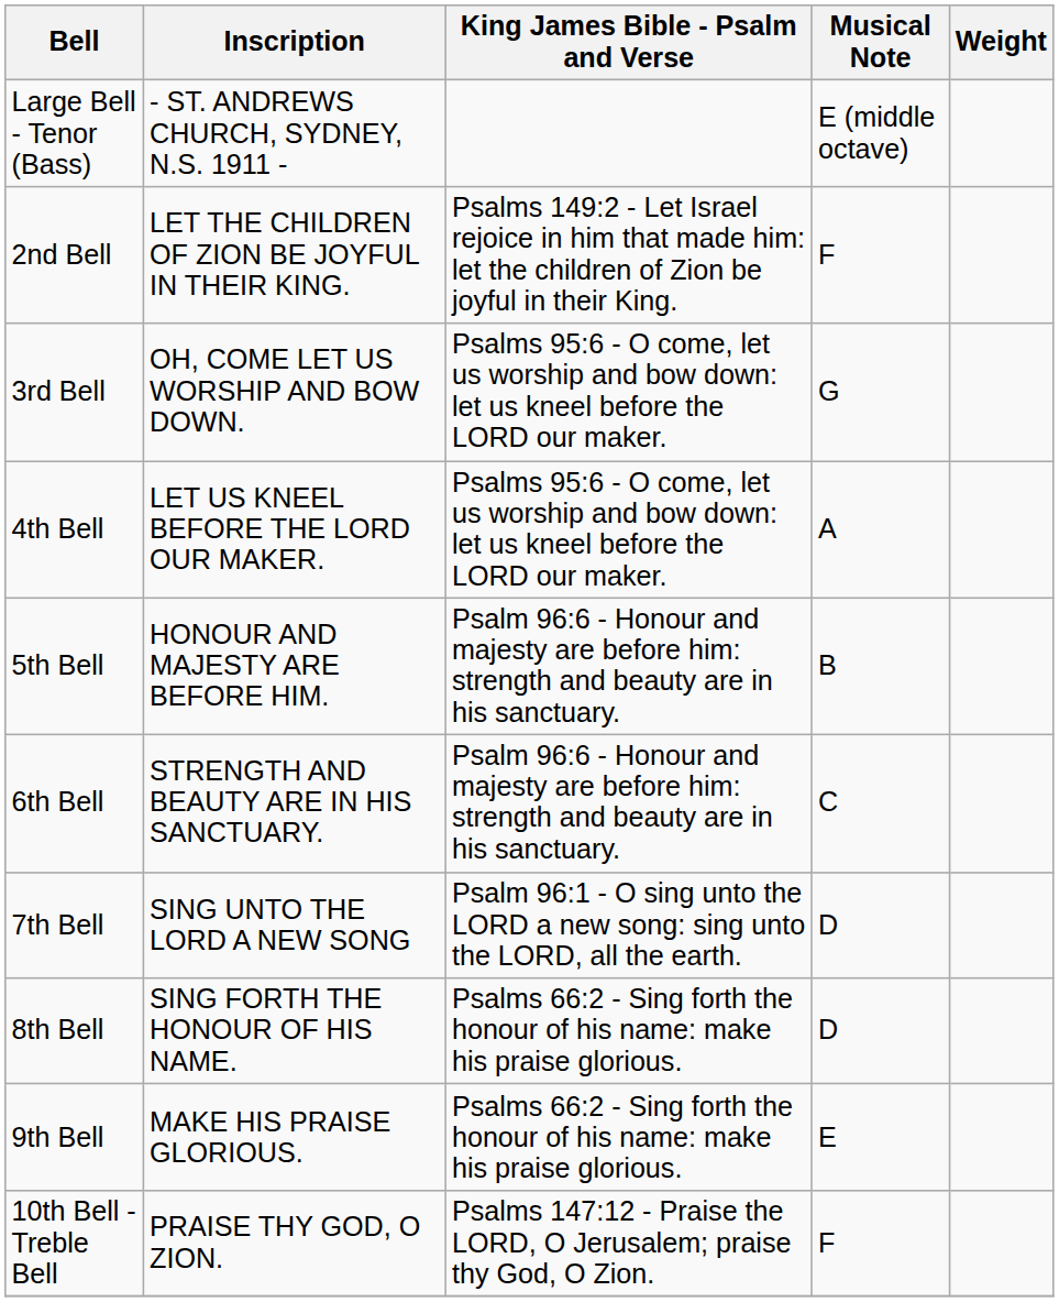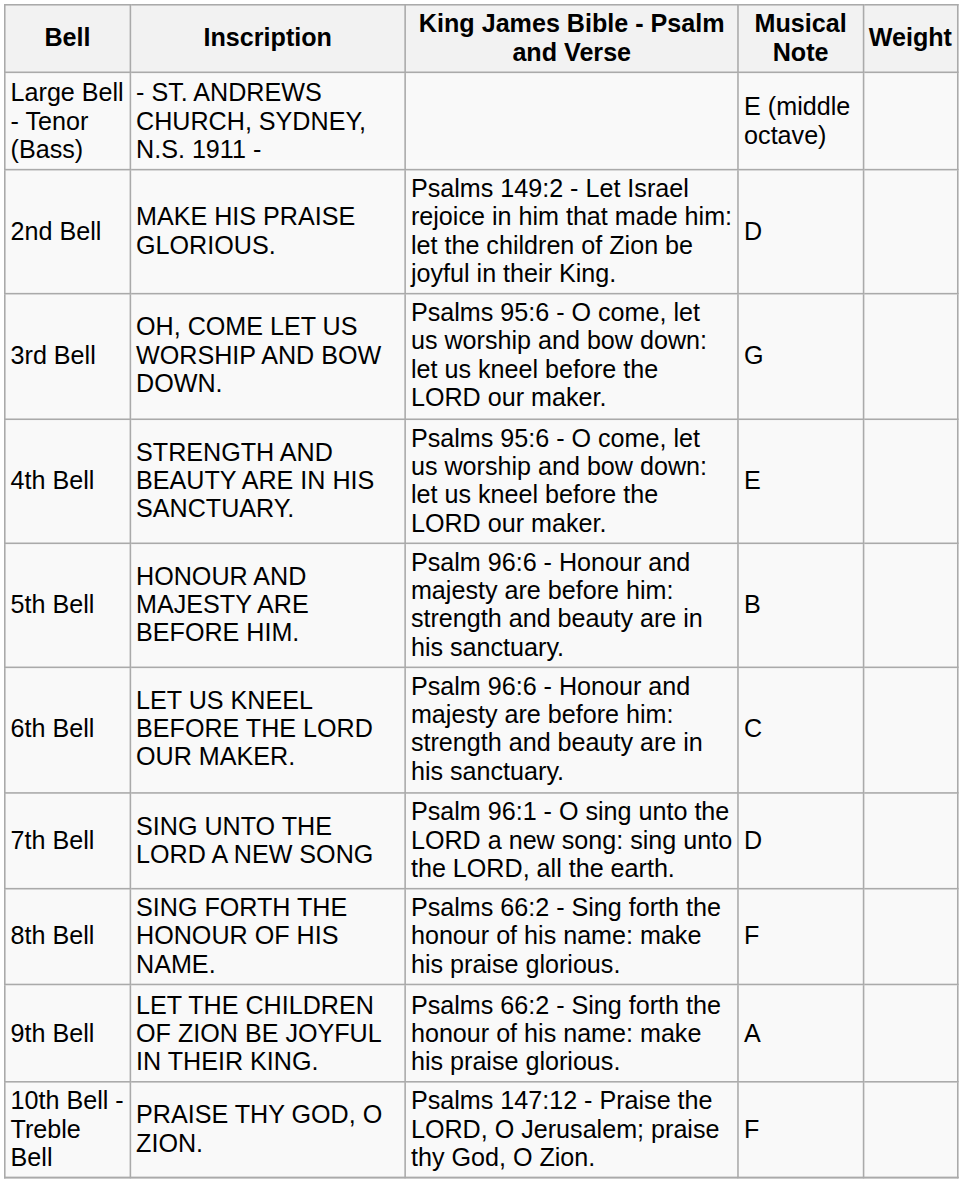2nd Bell | Inscription: LET THE CHILDREN OF ZION BE JOYFUL IN THEIR KING. -> MAKE HIS PRAISE GLORIOUS.
2nd Bell | Musical Note: F -> D
4th Bell | Inscription: LET US KNEEL BEFORE THE LORD OUR MAKER. -> STRENGTH AND BEAUTY ARE IN HIS SANCTUARY.
4th Bell | Musical Note: A -> E
6th Bell | Inscription: STRENGTH AND BEAUTY ARE IN HIS SANCTUARY. -> LET US KNEEL BEFORE THE LORD OUR MAKER.
8th Bell | Musical Note: D -> F
9th Bell | Inscription: MAKE HIS PRAISE GLORIOUS. -> LET THE CHILDREN OF ZION BE JOYFUL IN THEIR KING.
9th Bell | Musical Note: E -> A
